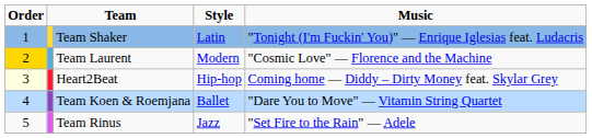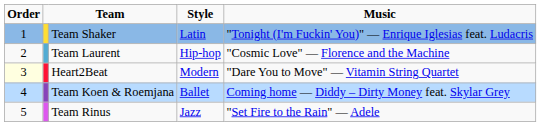Team Laurent | Order: gold background -> no background
Team Laurent | Style: Modern -> Hip-hop
Heart2Beat | Style: Hip-hop -> Modern
Heart2Beat | Music: Coming home — Diddy – Dirty Money feat. Skylar Grey -> "Dare You to Move" — Vitamin String Quartet
Team Koen & Roemjana | Music: "Dare You to Move" — Vitamin String Quartet -> Coming home — Diddy – Dirty Money feat. Skylar Grey
